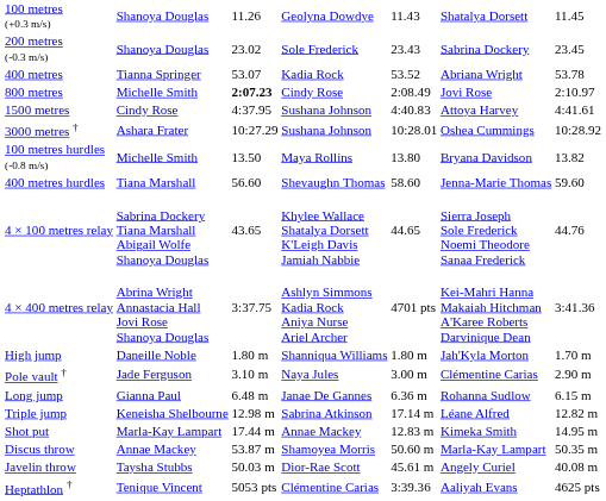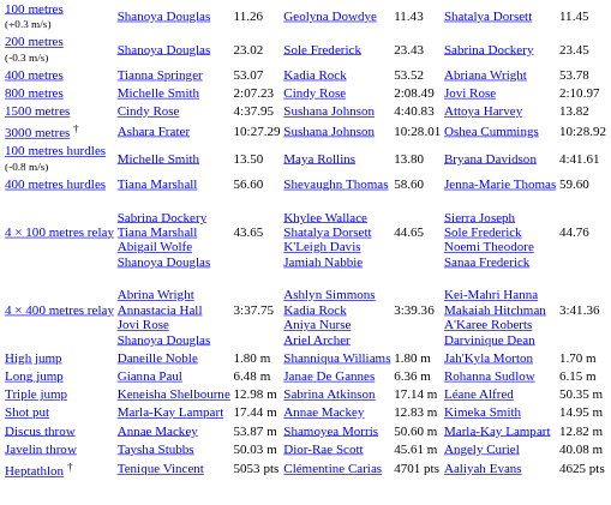800 metres | column 3: bold -> normal
1500 metres | column 7: 4:41.61 -> 13.82
100 metres hurdles (-0.8 m/s) | column 7: 13.82 -> 4:41.61
4 × 400 metres relay | column 5: 4701 pts -> 3:39.36
- row: Pole vault † | Jade Ferguson | 3.10 m | Naya Jules | 3.00 m | Clémentine Carias | 2.90 m
Triple jump | column 7: 12.82 m -> 50.35 m
Discus throw | column 7: 50.35 m -> 12.82 m
Heptathlon † | column 5: 3:39.36 -> 4701 pts
